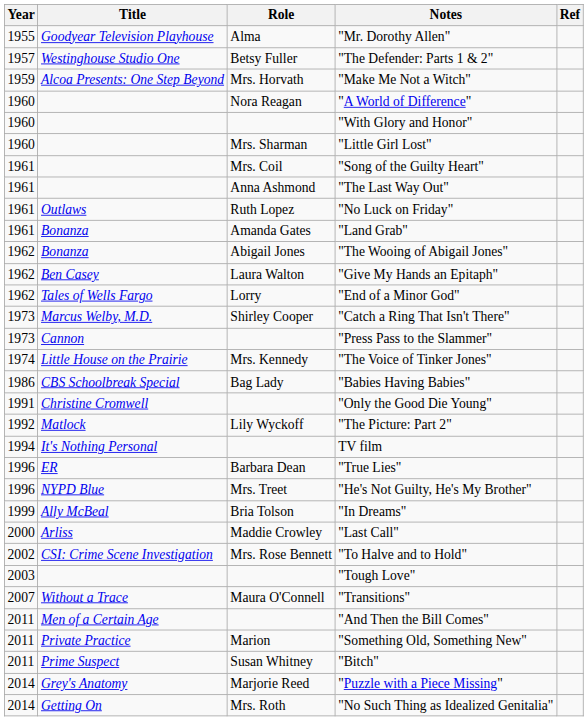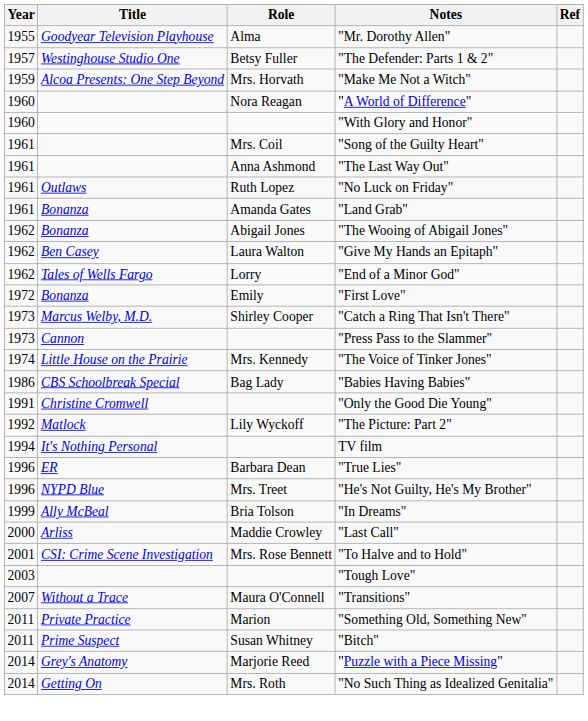- row: 1960 | Mrs. Sharman | "Little Girl Lost"
+ row: 1972 | Bonanza | Emily | "First Love"
"To Halve and to Hold" | Year: 2002 -> 2001
- row: 2011 | Men of a Certain Age | "And Then the Bill Comes"
